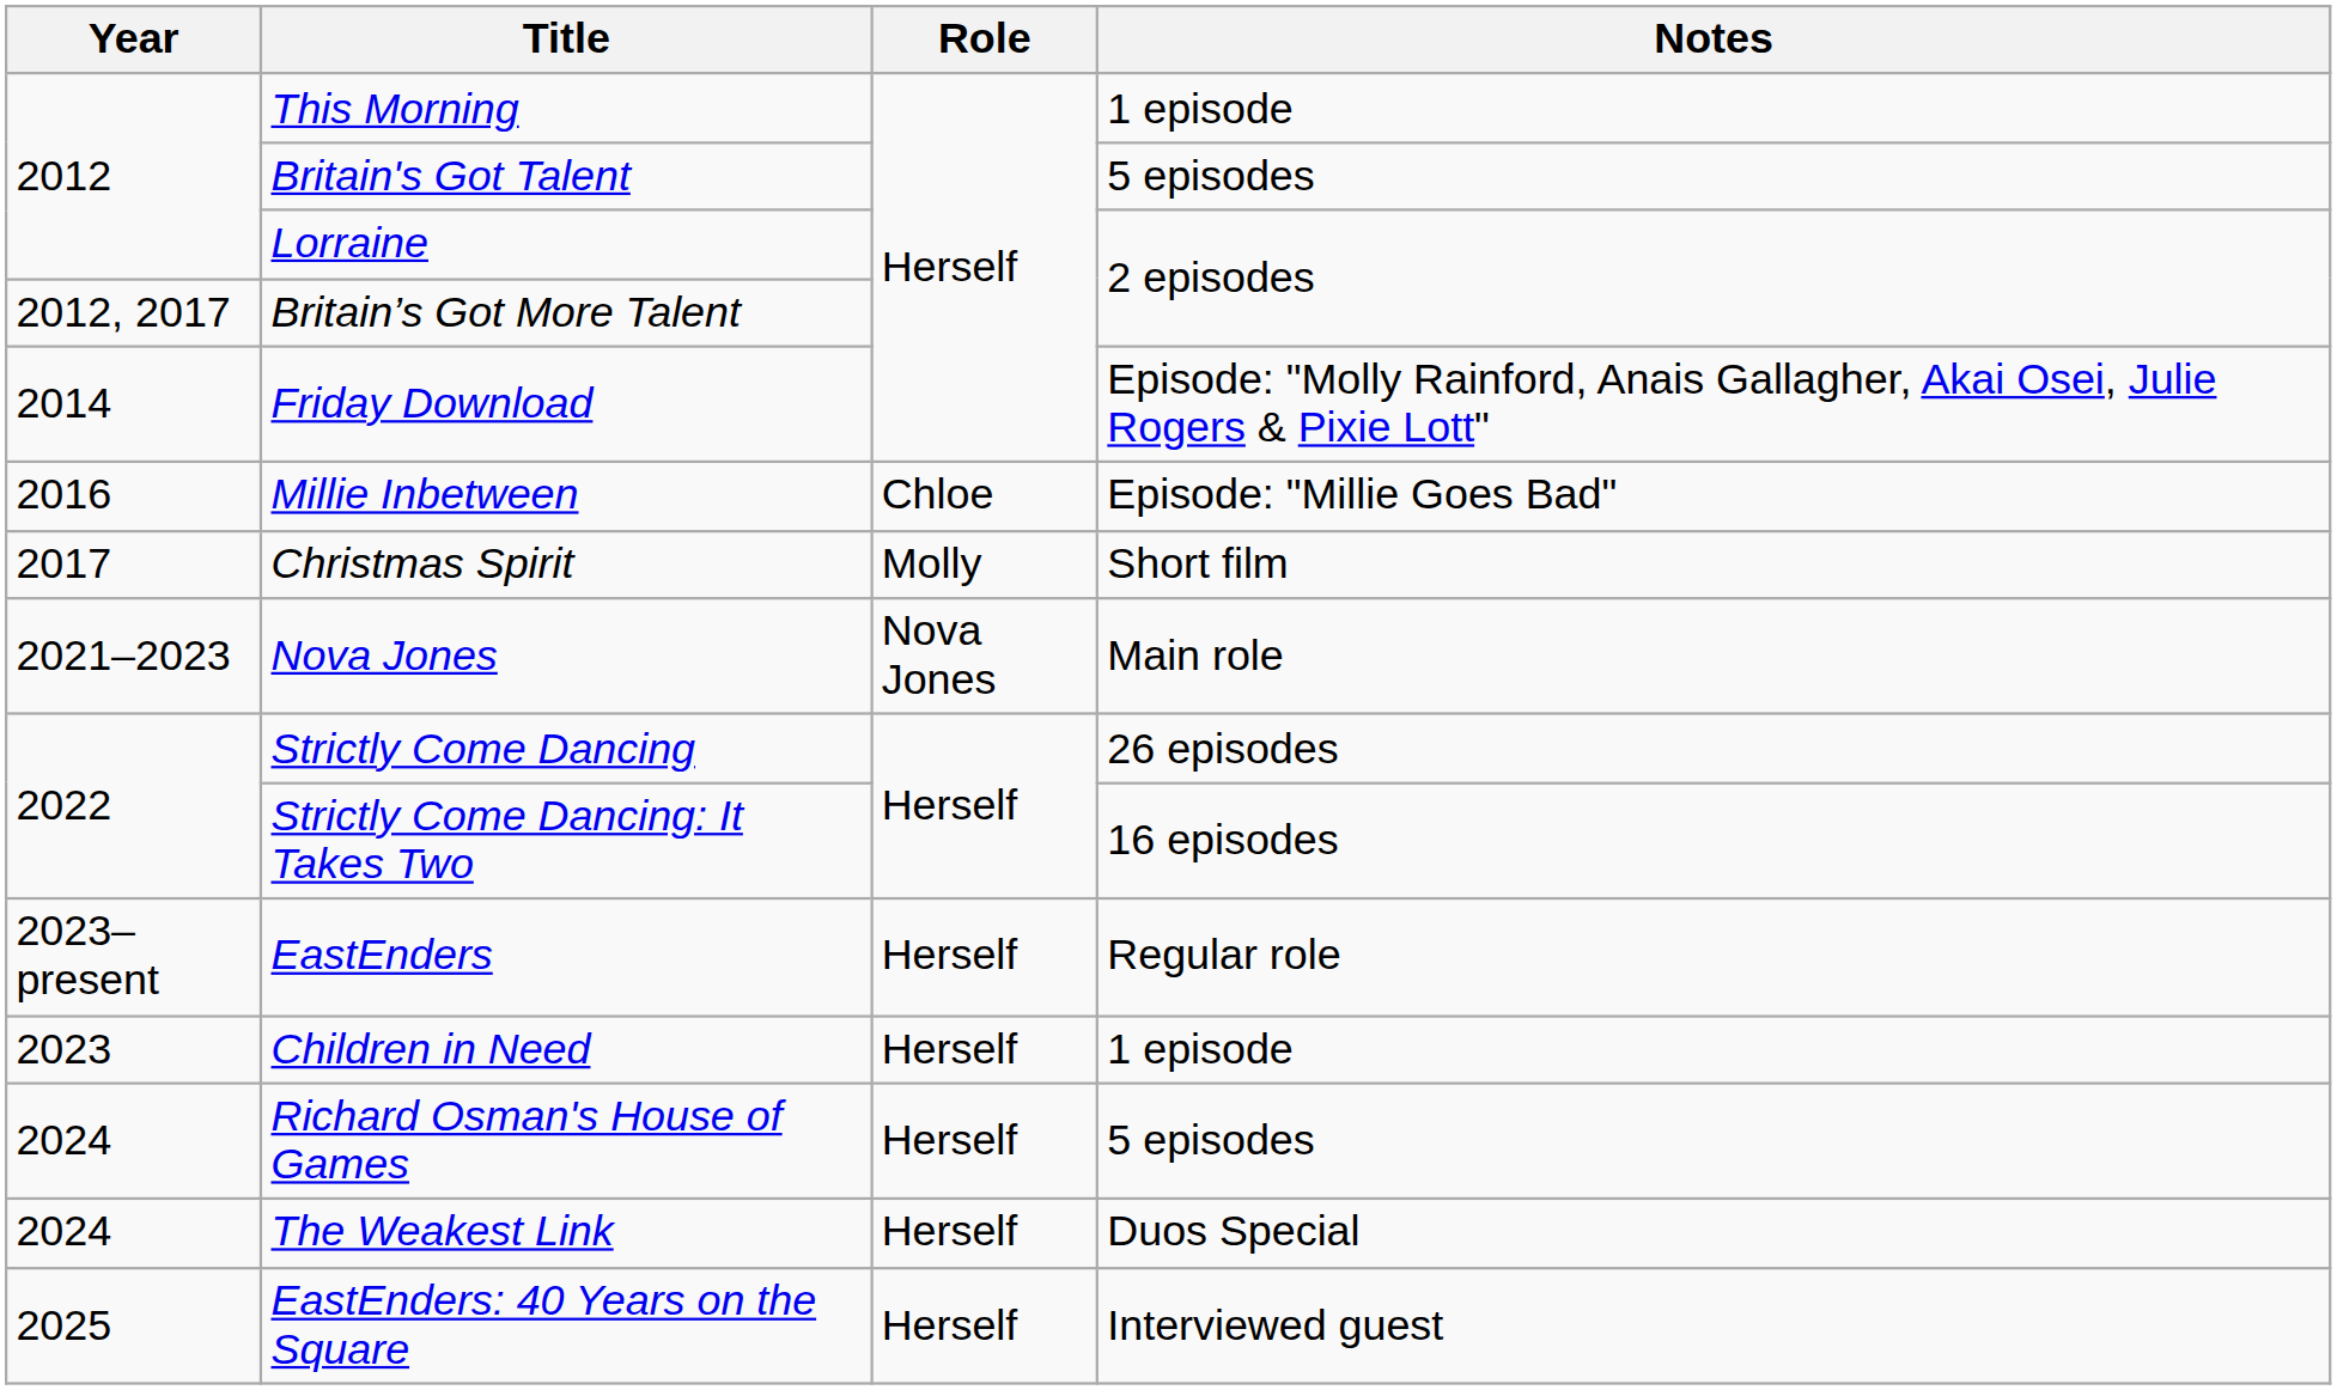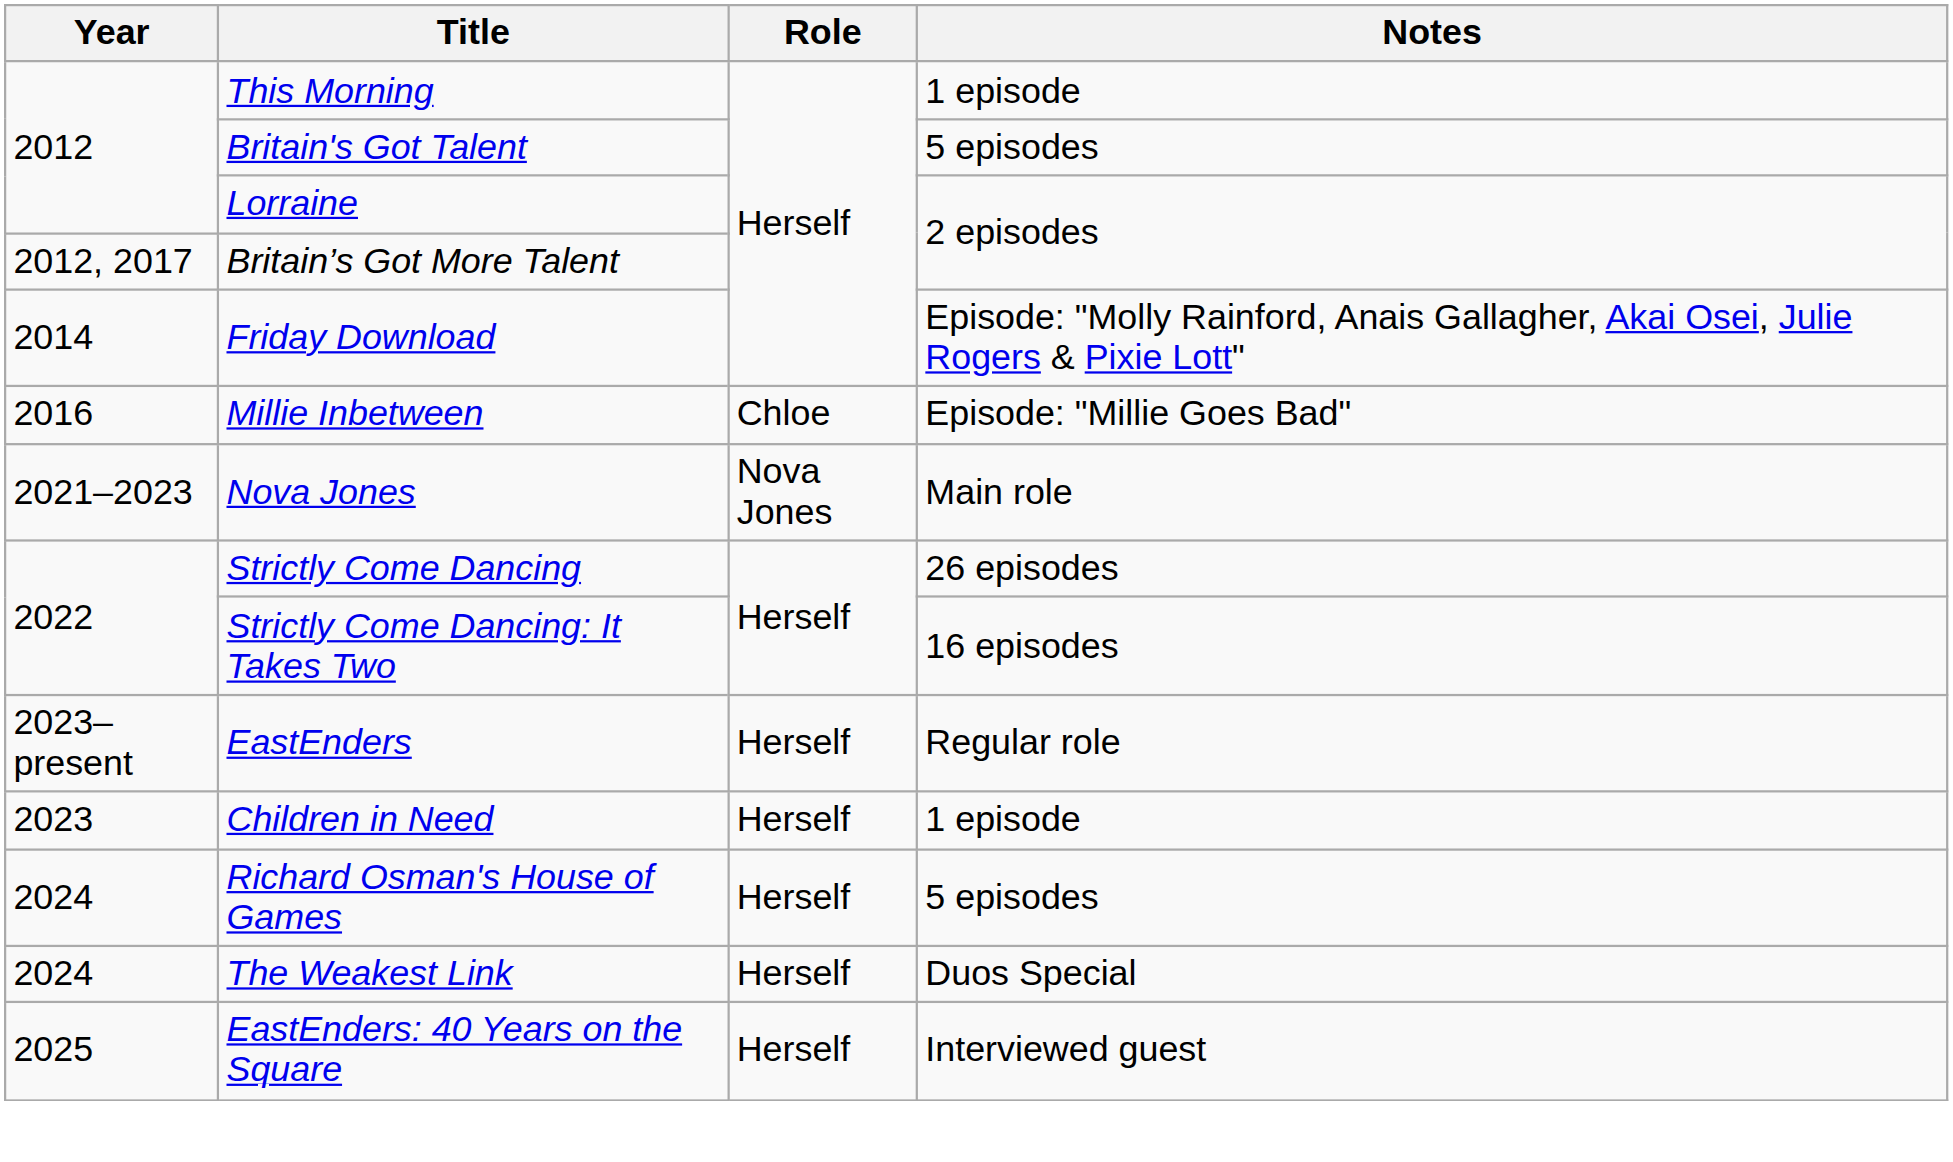- row: 2017 | Christmas Spirit | Molly | Short film
